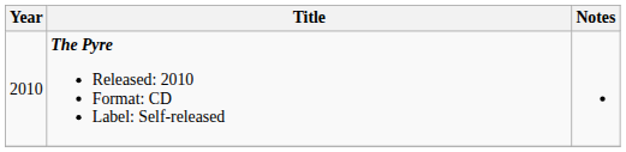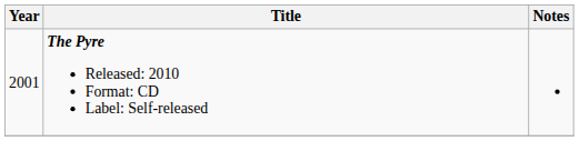The Pyre Released: 2010 Format: CD Label: Self-released | Year: 2010 -> 2001
